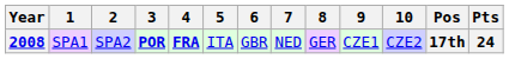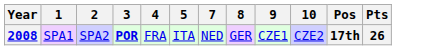- column: 6 | GBR
2008 | 4: bold -> normal
2008 | Pts: 24 -> 26
